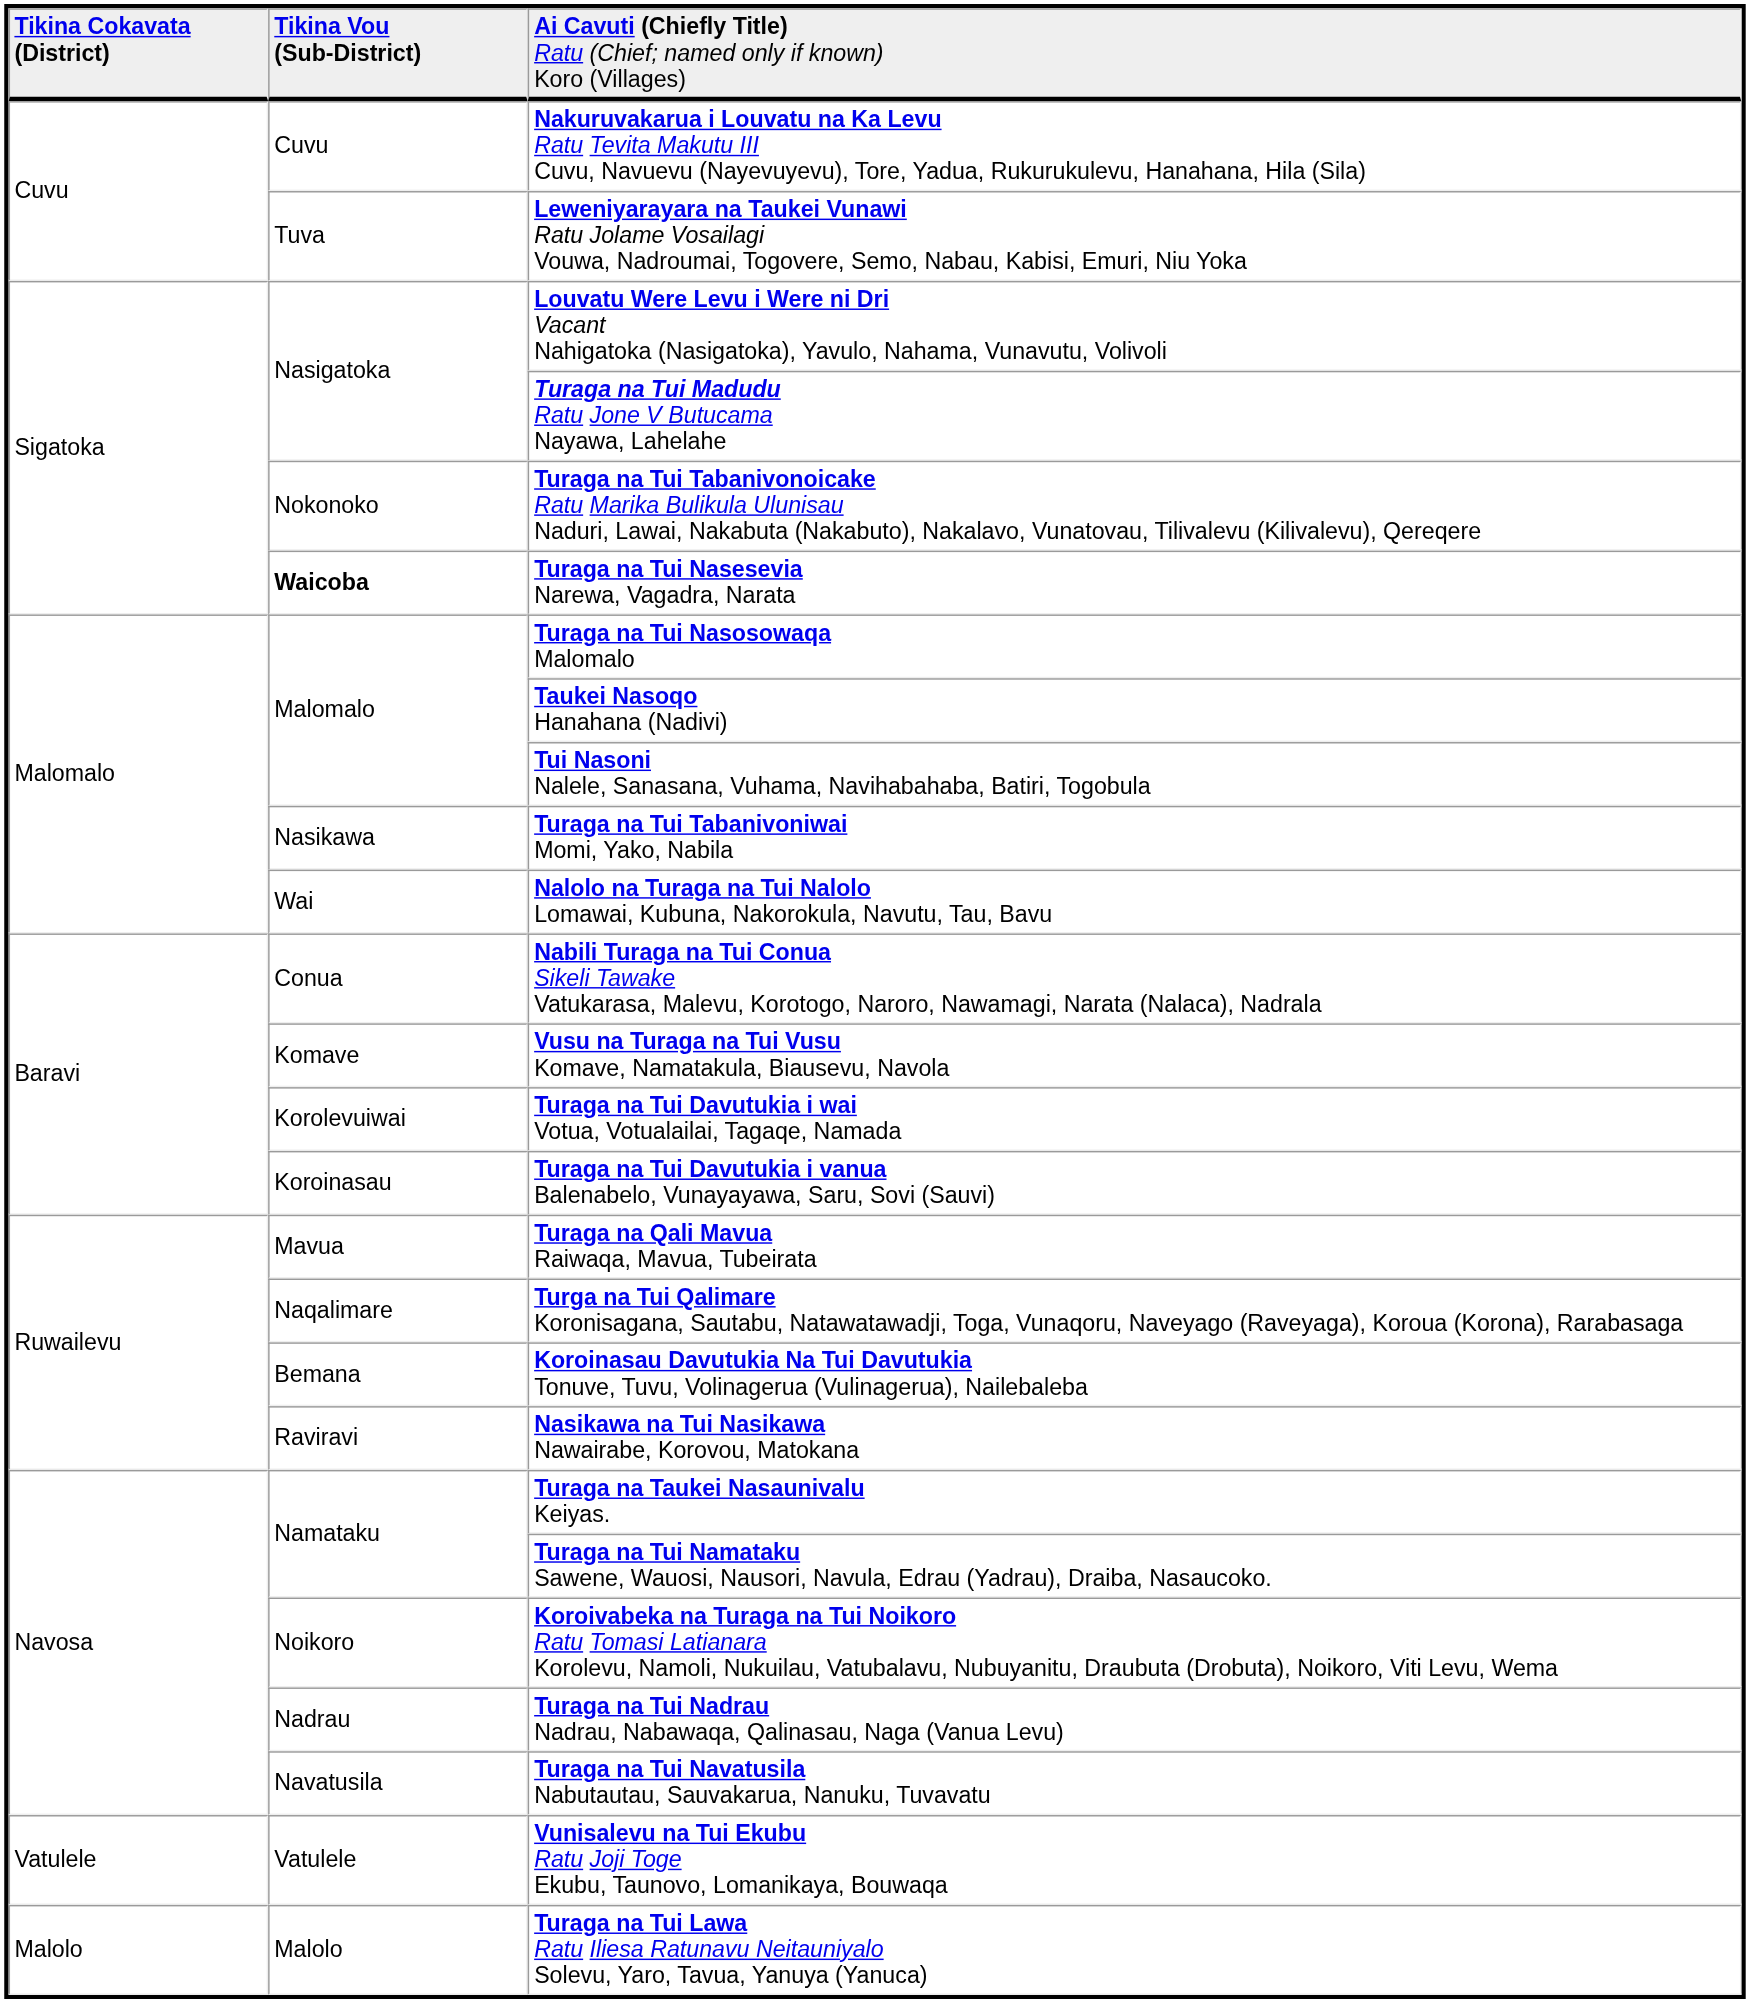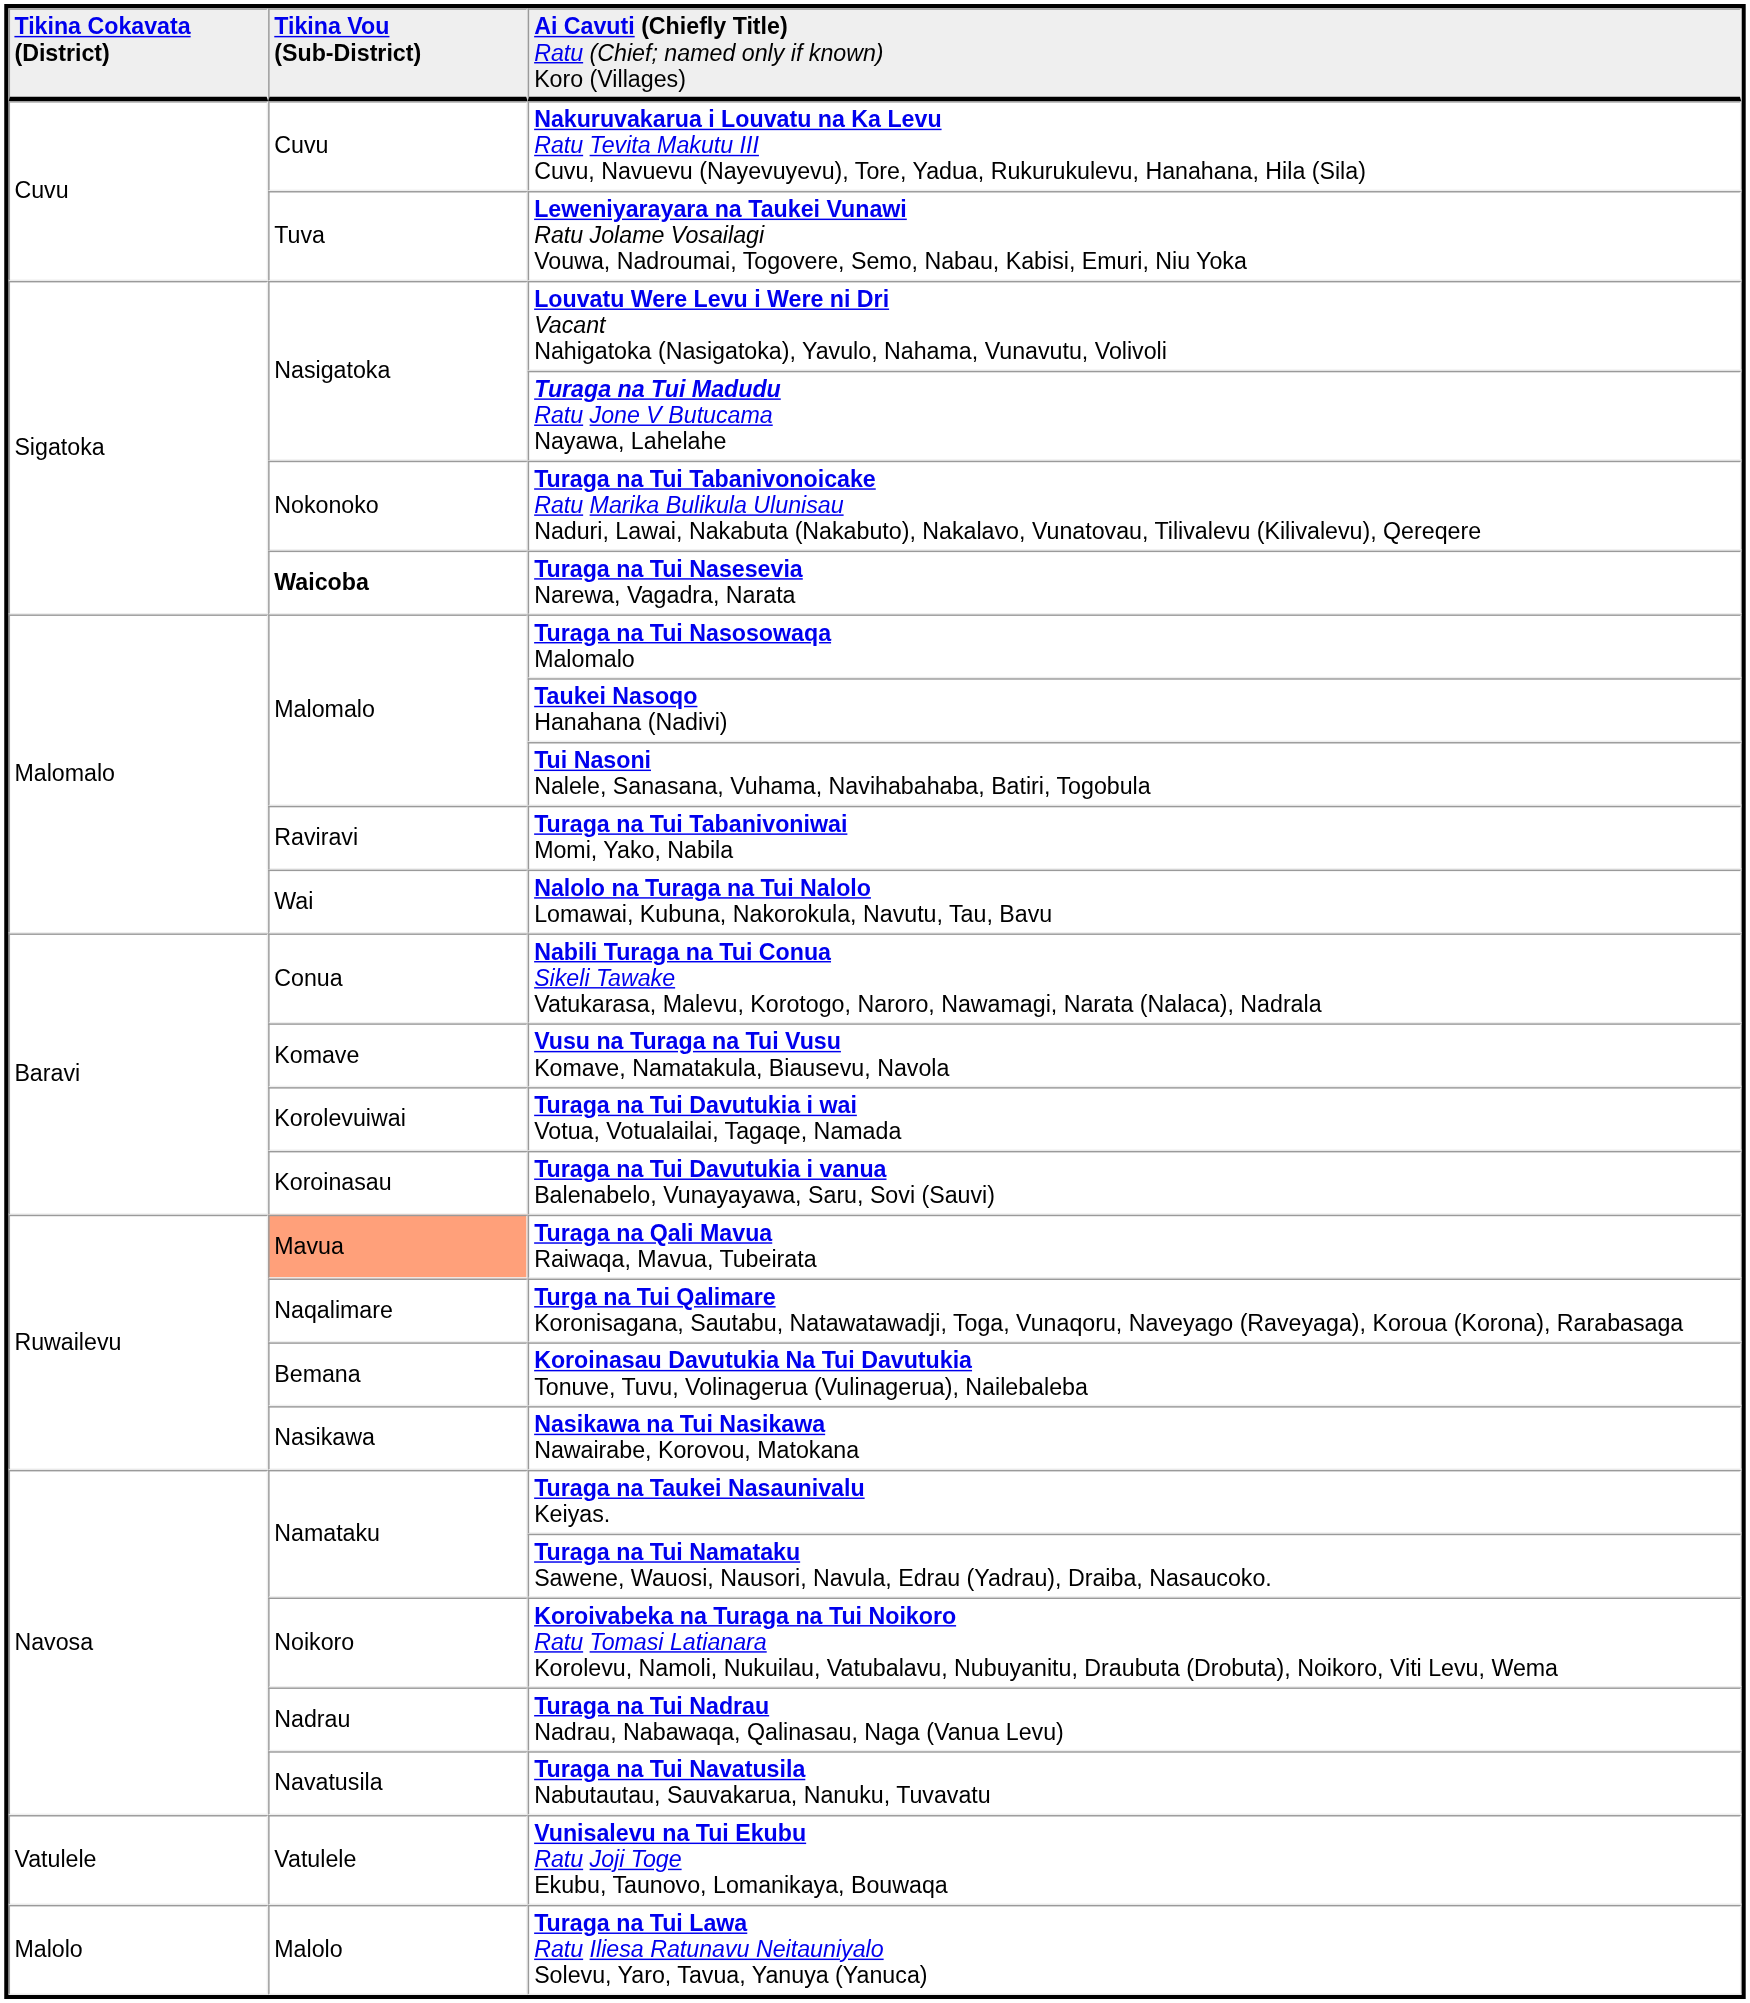Turaga na Tui Tabanivoniwai Momi, Yako, Nabila | column 2: Nasikawa -> Raviravi
Turaga na Qali Mavua Raiwaqa, Mavua, Tubeirata | column 2: no background -> lightsalmon background
Nasikawa na Tui Nasikawa Nawairabe, Korovou, Matokana | column 2: Raviravi -> Nasikawa
